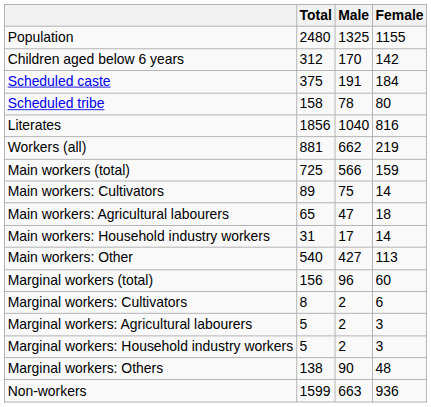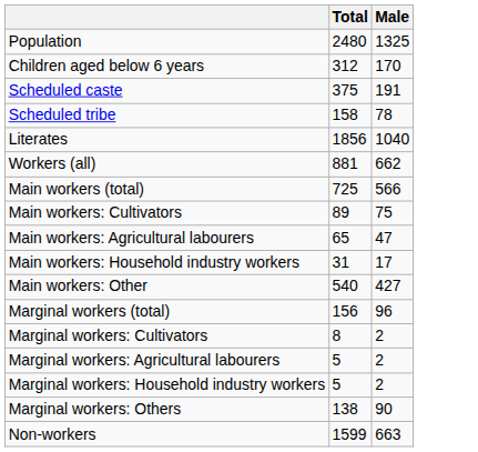- column: Female | 1155 | 142 | 184 | 80 | 816 | 219 | 159 | 14 | 18 | 14 | 113 | 60 | 6 | 3 | 3 | 48 | 936
